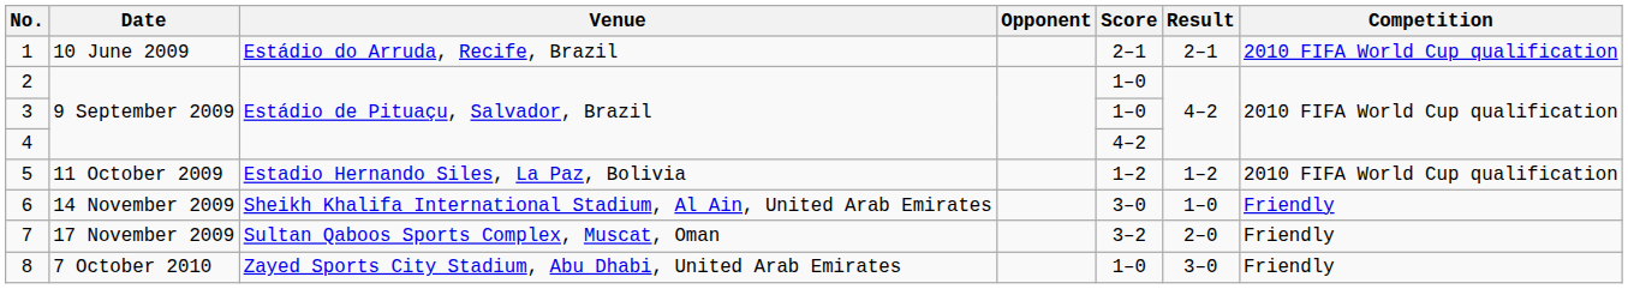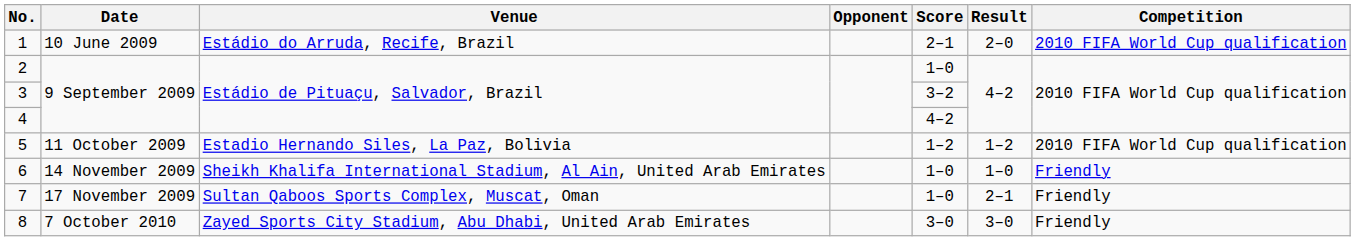1 | Result: 2–1 -> 2–0
3 | Score: 1–0 -> 3–2
6 | Score: 3–0 -> 1–0
7 | Score: 3–2 -> 1–0
7 | Result: 2–0 -> 2–1
8 | Score: 1–0 -> 3–0
